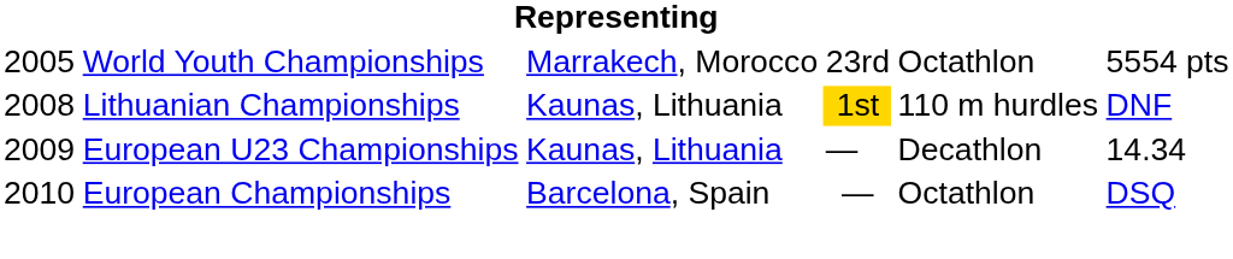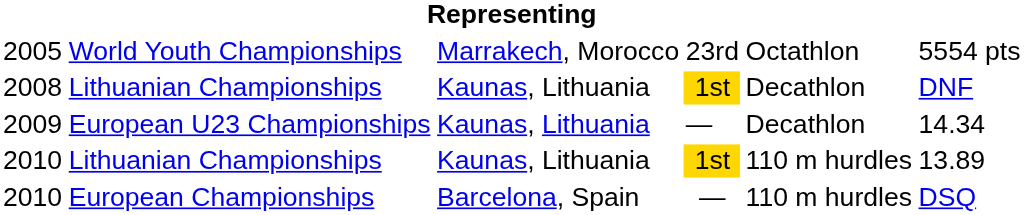2008 | column 5: 110 m hurdles -> Decathlon
+ row: 2010 | Lithuanian Championships | Kaunas, Lithuania | 1st | 110 m hurdles | 13.89
2010 / European Championships | column 5: Octathlon -> 110 m hurdles
